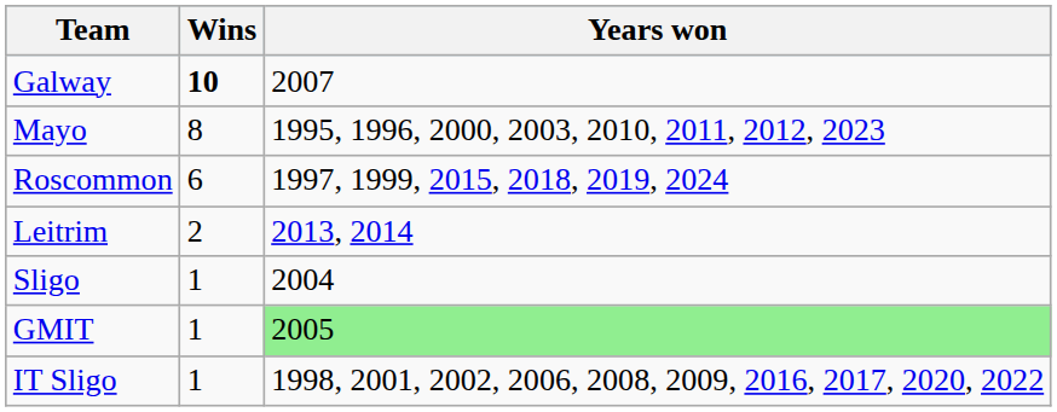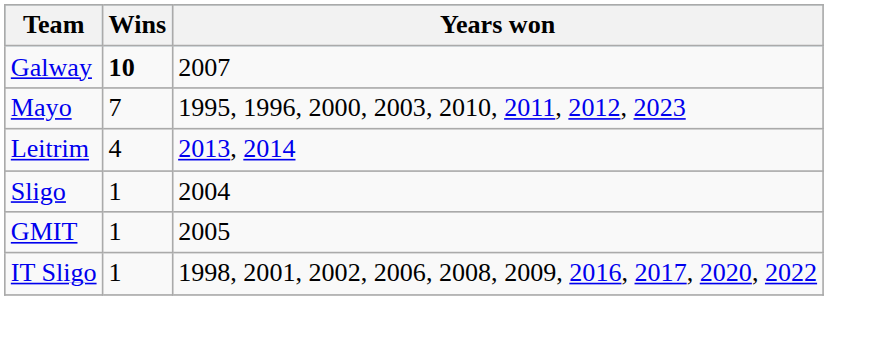Mayo | Wins: 8 -> 7
- row: Roscommon | 6 | 1997, 1999, 2015, 2018, 2019, 2024
Leitrim | Wins: 2 -> 4
GMIT | Years won: lightgreen background -> no background
